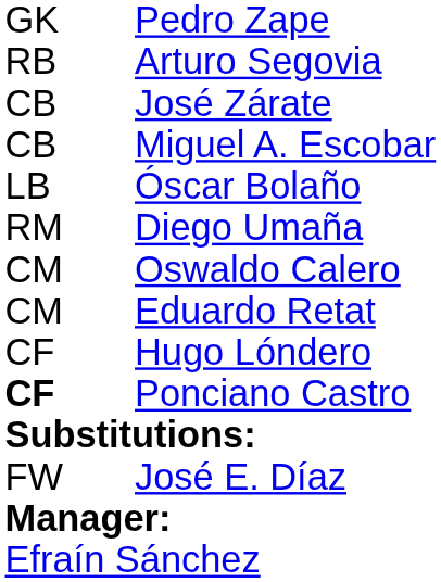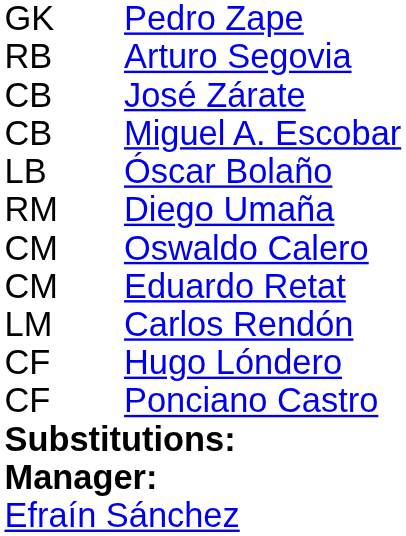+ row: LM | Carlos Rendón
Ponciano Castro | column 1: bold -> normal
- row: FW | José E. Díaz
